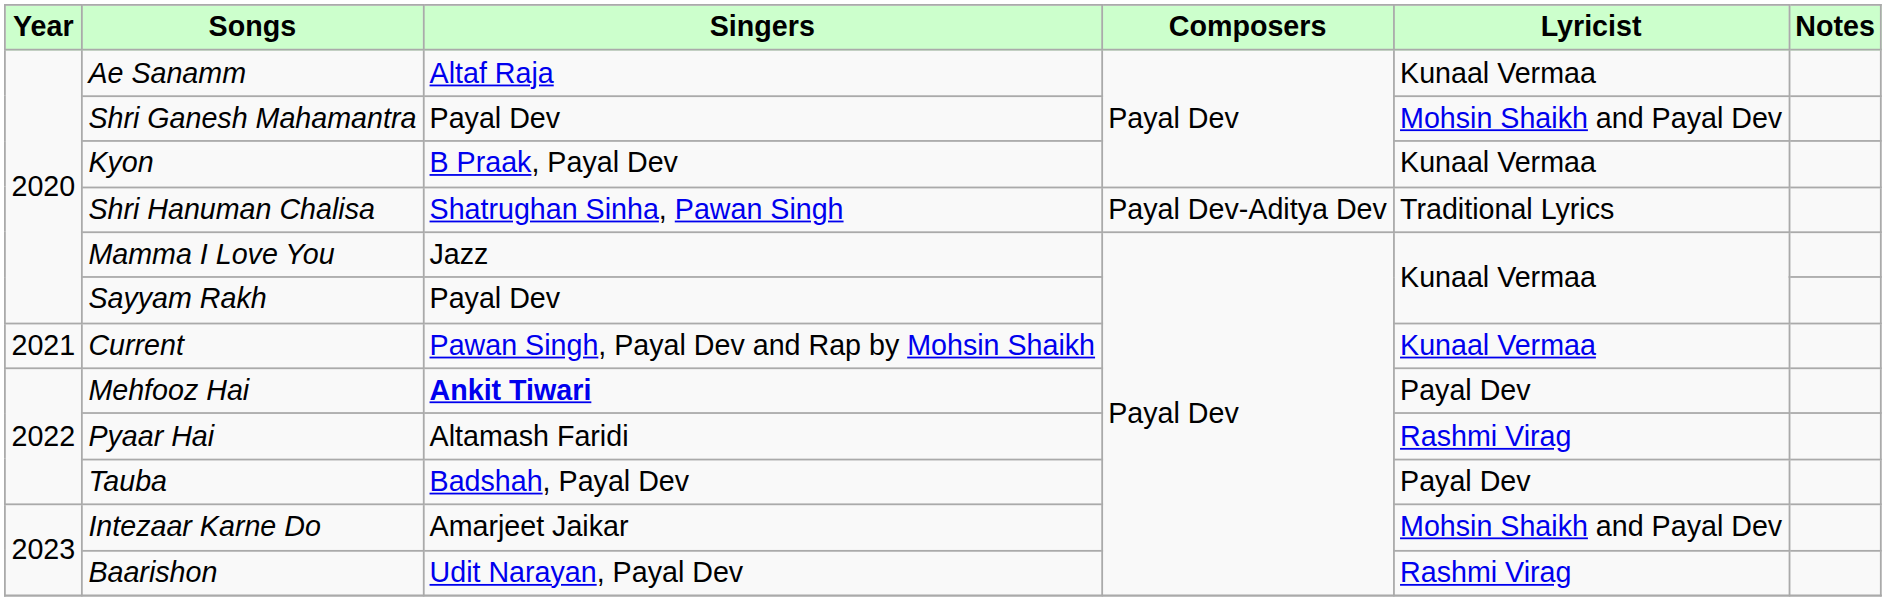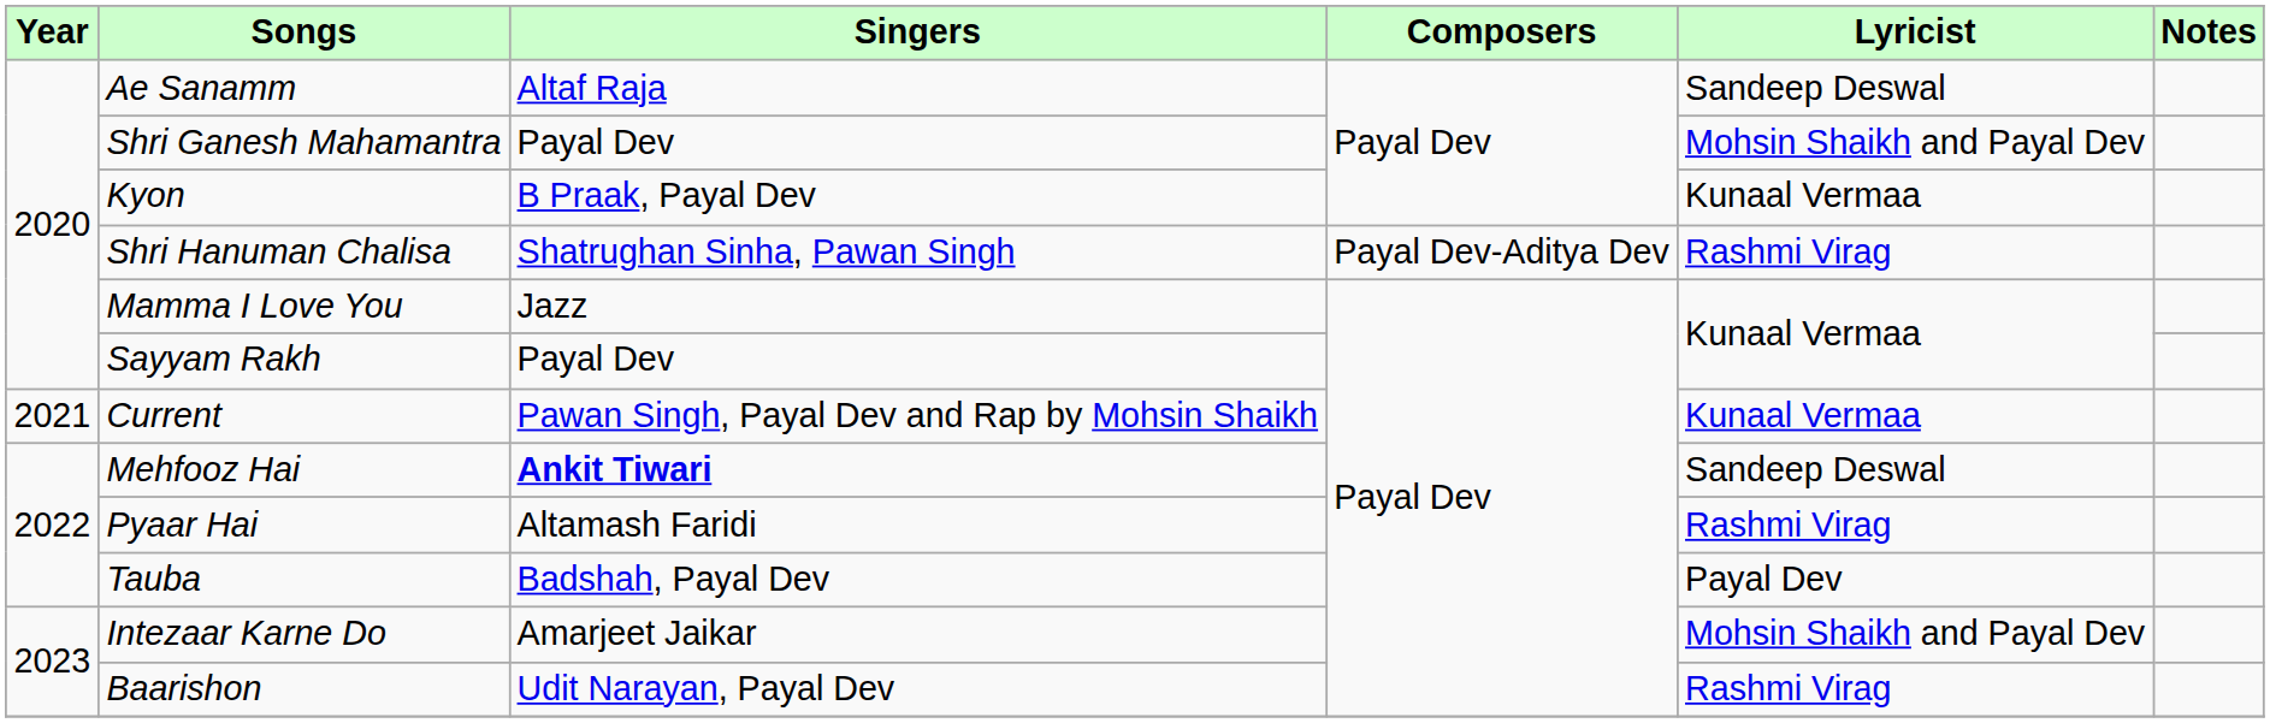Ae Sanamm | Lyricist: Kunaal Vermaa -> Sandeep Deswal
Shri Hanuman Chalisa | Lyricist: Traditional Lyrics -> Rashmi Virag
Mehfooz Hai | Lyricist: Payal Dev -> Sandeep Deswal
